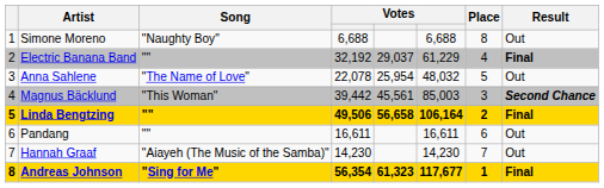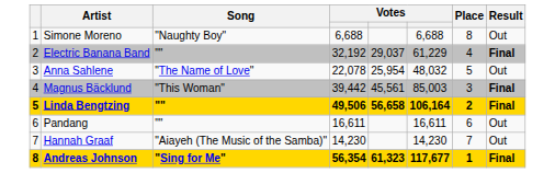Magnus Bäcklund | Result: Second Chance -> Final
